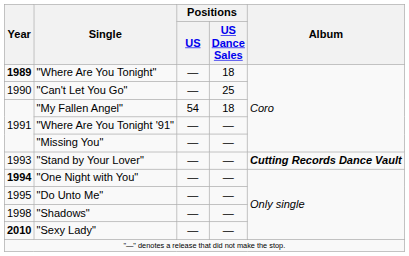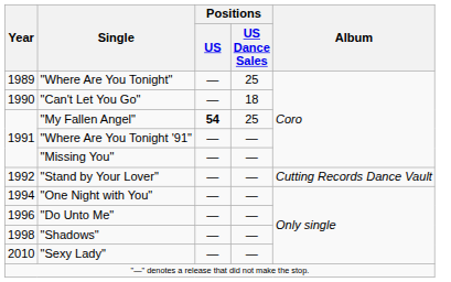"Where Are You Tonight" | Year: bold -> normal
"Where Are You Tonight" | Positions / US Dance Sales: 18 -> 25
"Can't Let You Go" | Positions / US Dance Sales: 25 -> 18
"My Fallen Angel" | Positions / US: normal -> bold
"My Fallen Angel" | Positions / US Dance Sales: 18 -> 25
"Stand by Your Lover" | Year: 1993 -> 1992
"Stand by Your Lover" | Album: bold -> normal
"One Night with You" | Year: bold -> normal
"Do Unto Me" | Year: 1995 -> 1996
"Sexy Lady" | Year: bold -> normal
